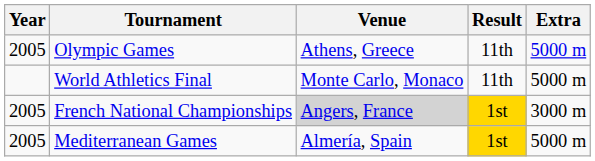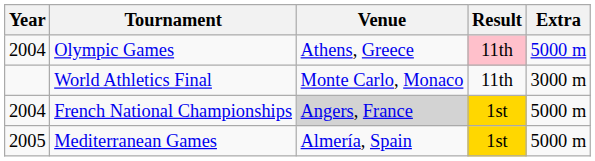Olympic Games | Year: 2005 -> 2004
Olympic Games | Result: no background -> pink background
World Athletics Final | Extra: 5000 m -> 3000 m
French National Championships | Year: 2005 -> 2004
French National Championships | Extra: 3000 m -> 5000 m
